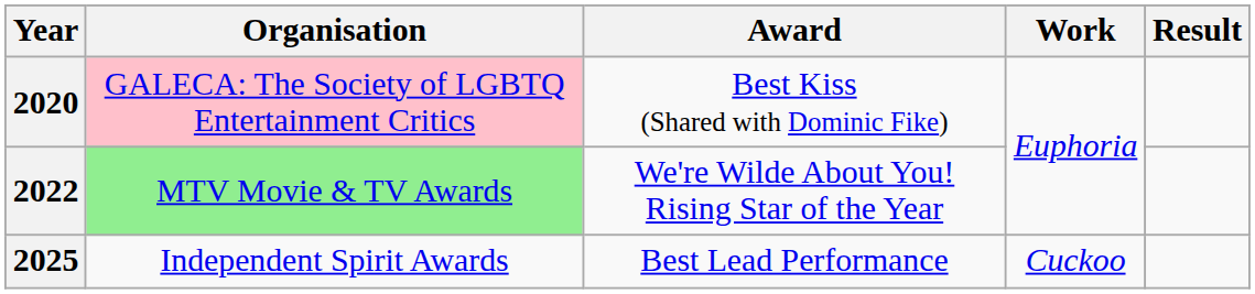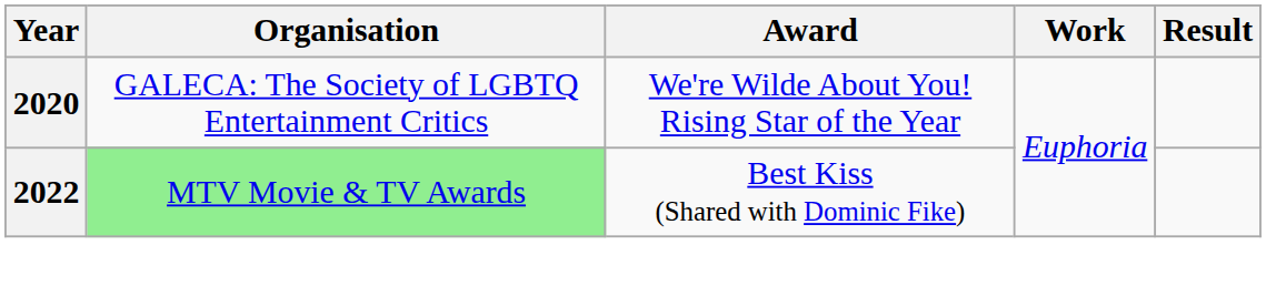2020 | Organisation: pink background -> no background
2020 | Award: Best Kiss (Shared with Dominic Fike) -> We're Wilde About You! Rising Star of the Year
2022 | Award: We're Wilde About You! Rising Star of the Year -> Best Kiss (Shared with Dominic Fike)
- row: 2025 | Independent Spirit Awards | Best Lead Performance | Cuckoo
